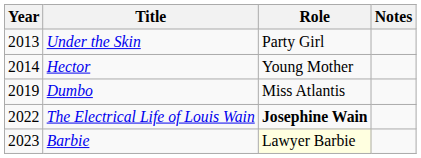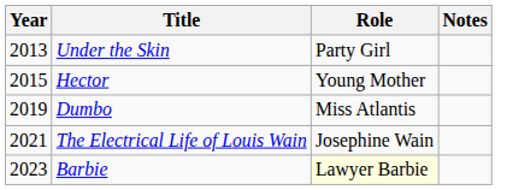Hector | Year: 2014 -> 2015
The Electrical Life of Louis Wain | Year: 2022 -> 2021
The Electrical Life of Louis Wain | Role: bold -> normal
